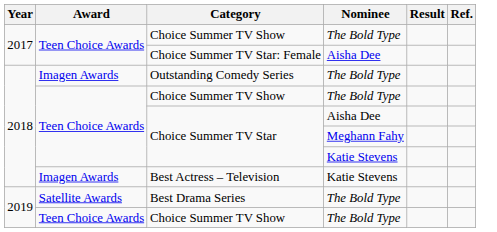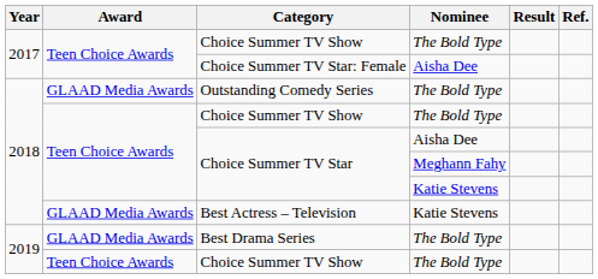Outstanding Comedy Series | Award: Imagen Awards -> GLAAD Media Awards
Best Actress – Television | Award: Imagen Awards -> GLAAD Media Awards
Best Drama Series | Award: Satellite Awards -> GLAAD Media Awards
